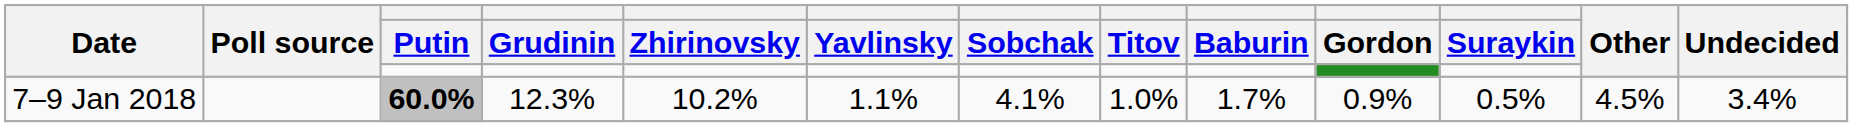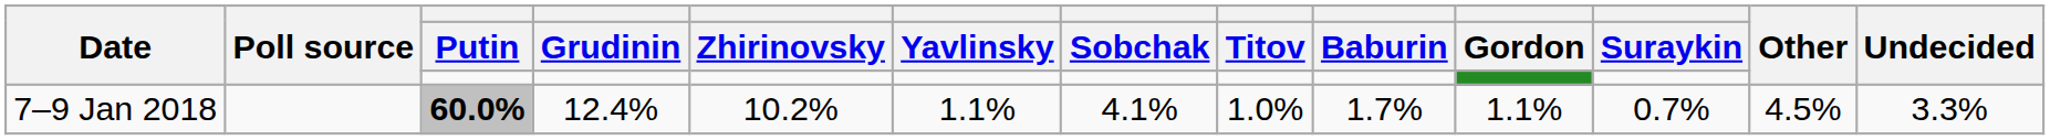7–9 Jan 2018 | Grudinin: 12.3% -> 12.4%
7–9 Jan 2018 | Gordon: 0.9% -> 1.1%
7–9 Jan 2018 | Suraykin: 0.5% -> 0.7%
7–9 Jan 2018 | Undecided: 3.4% -> 3.3%
